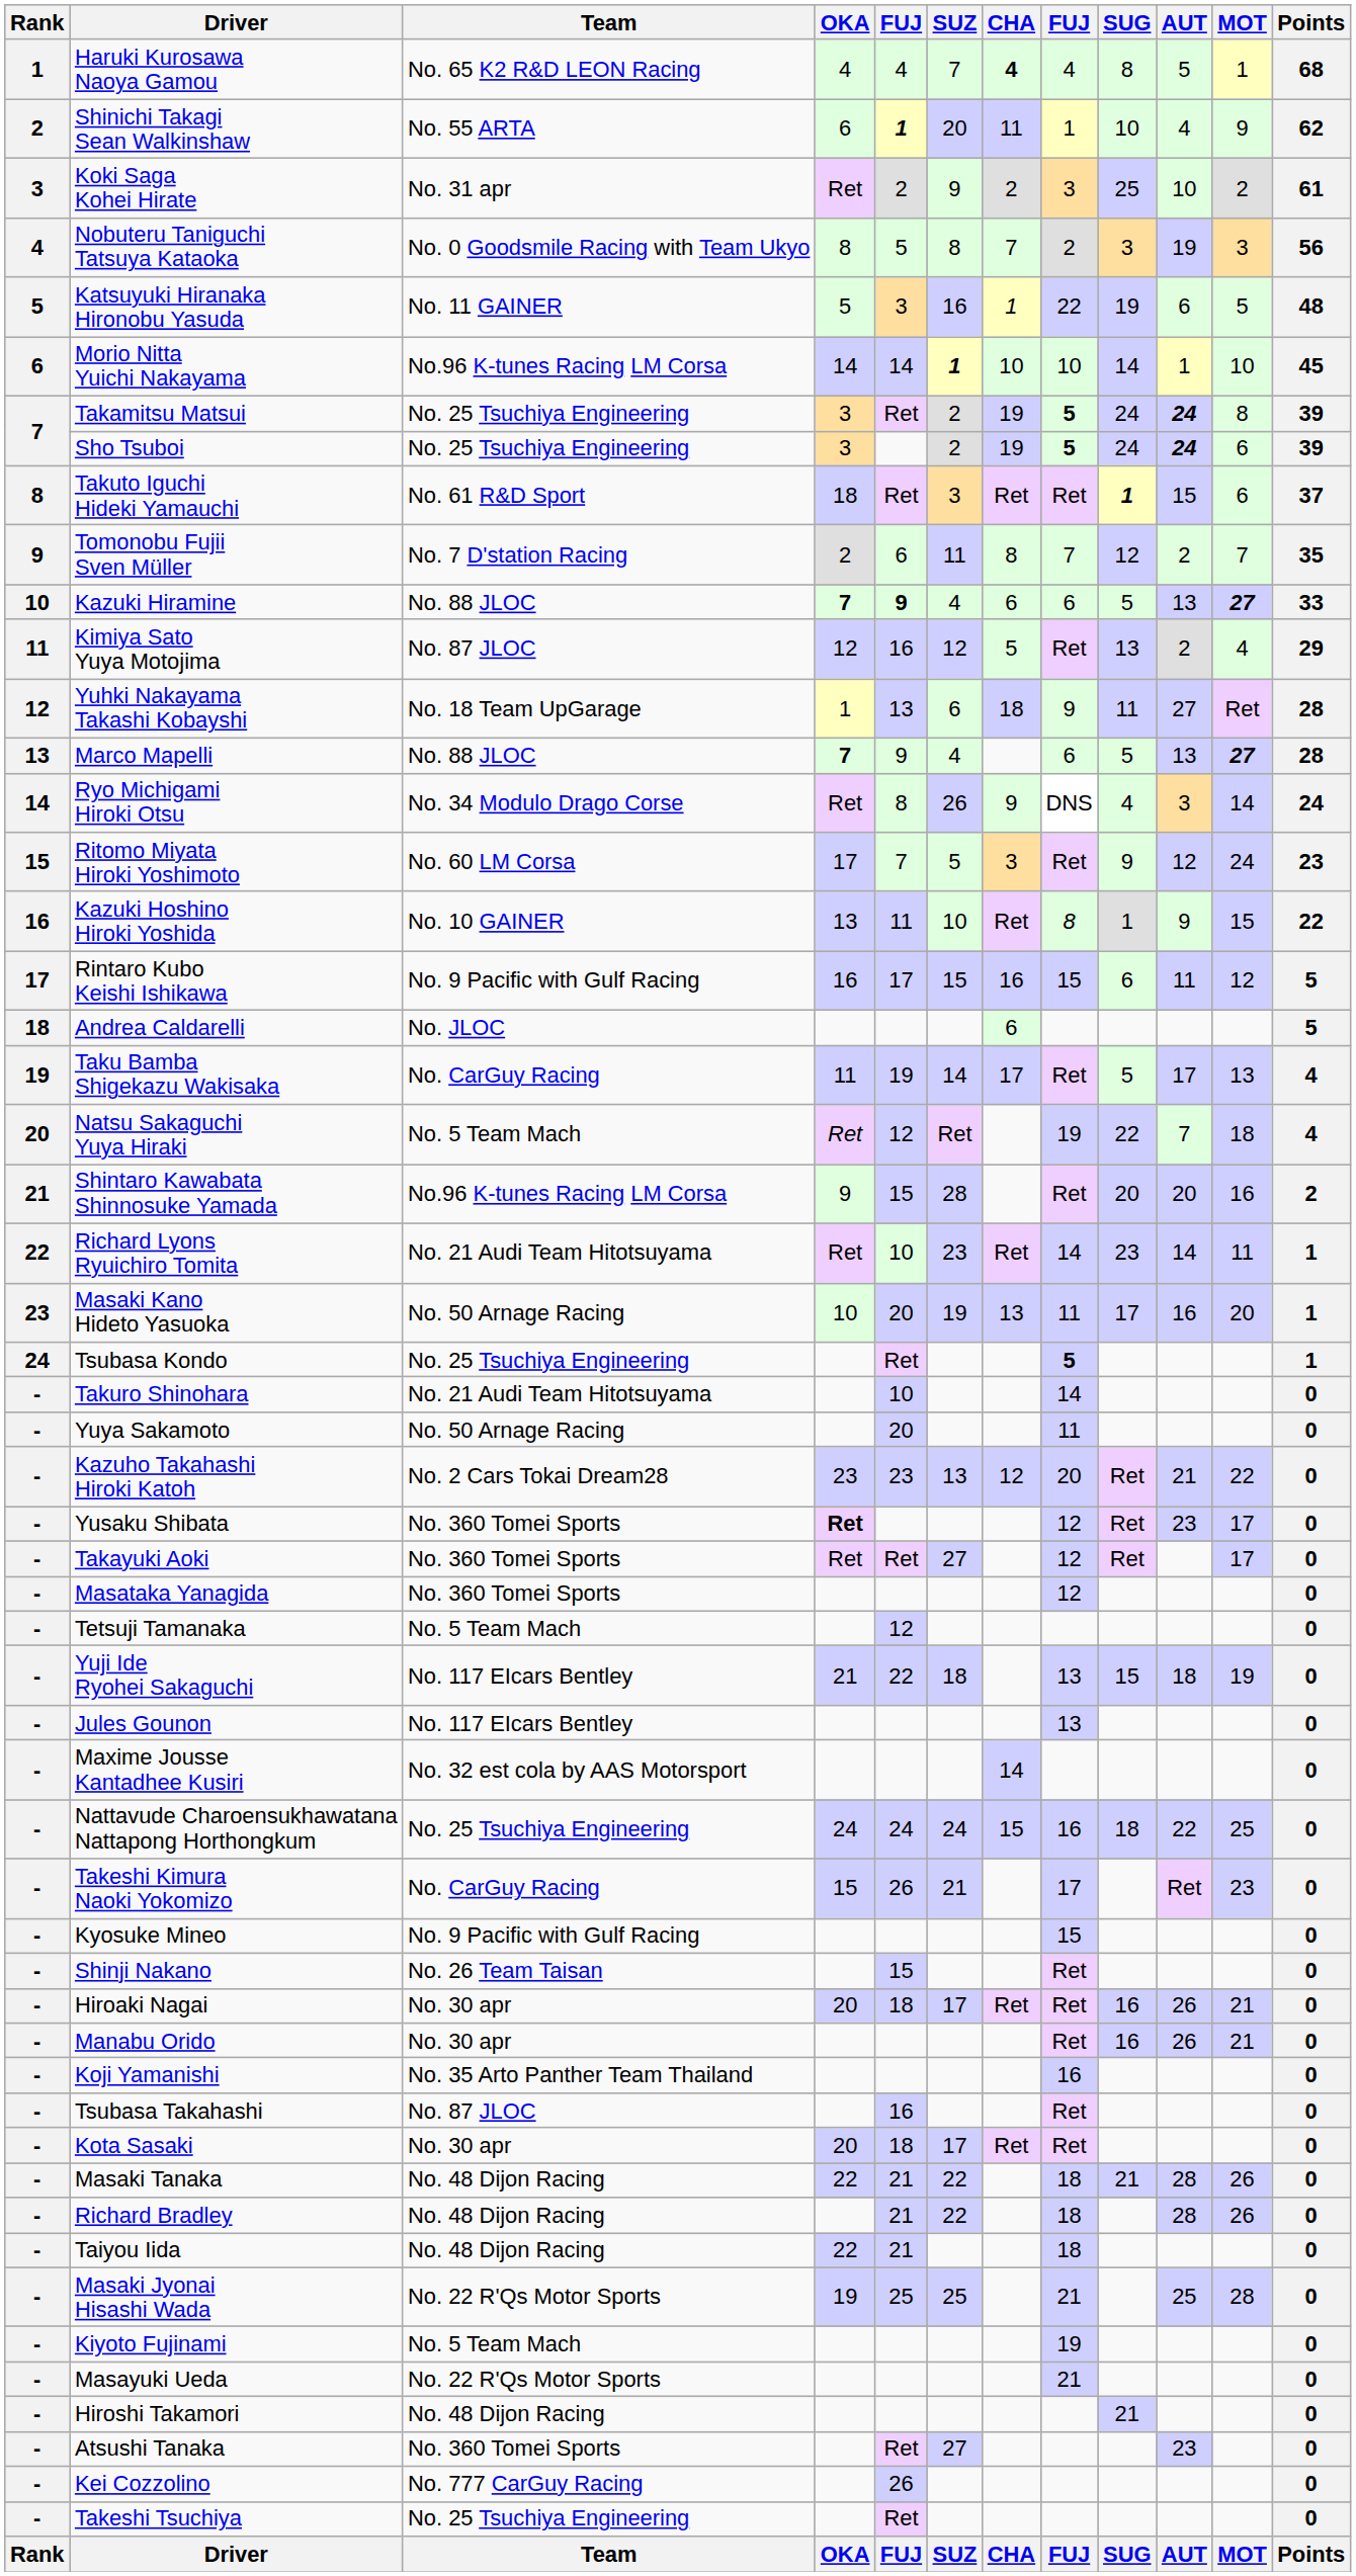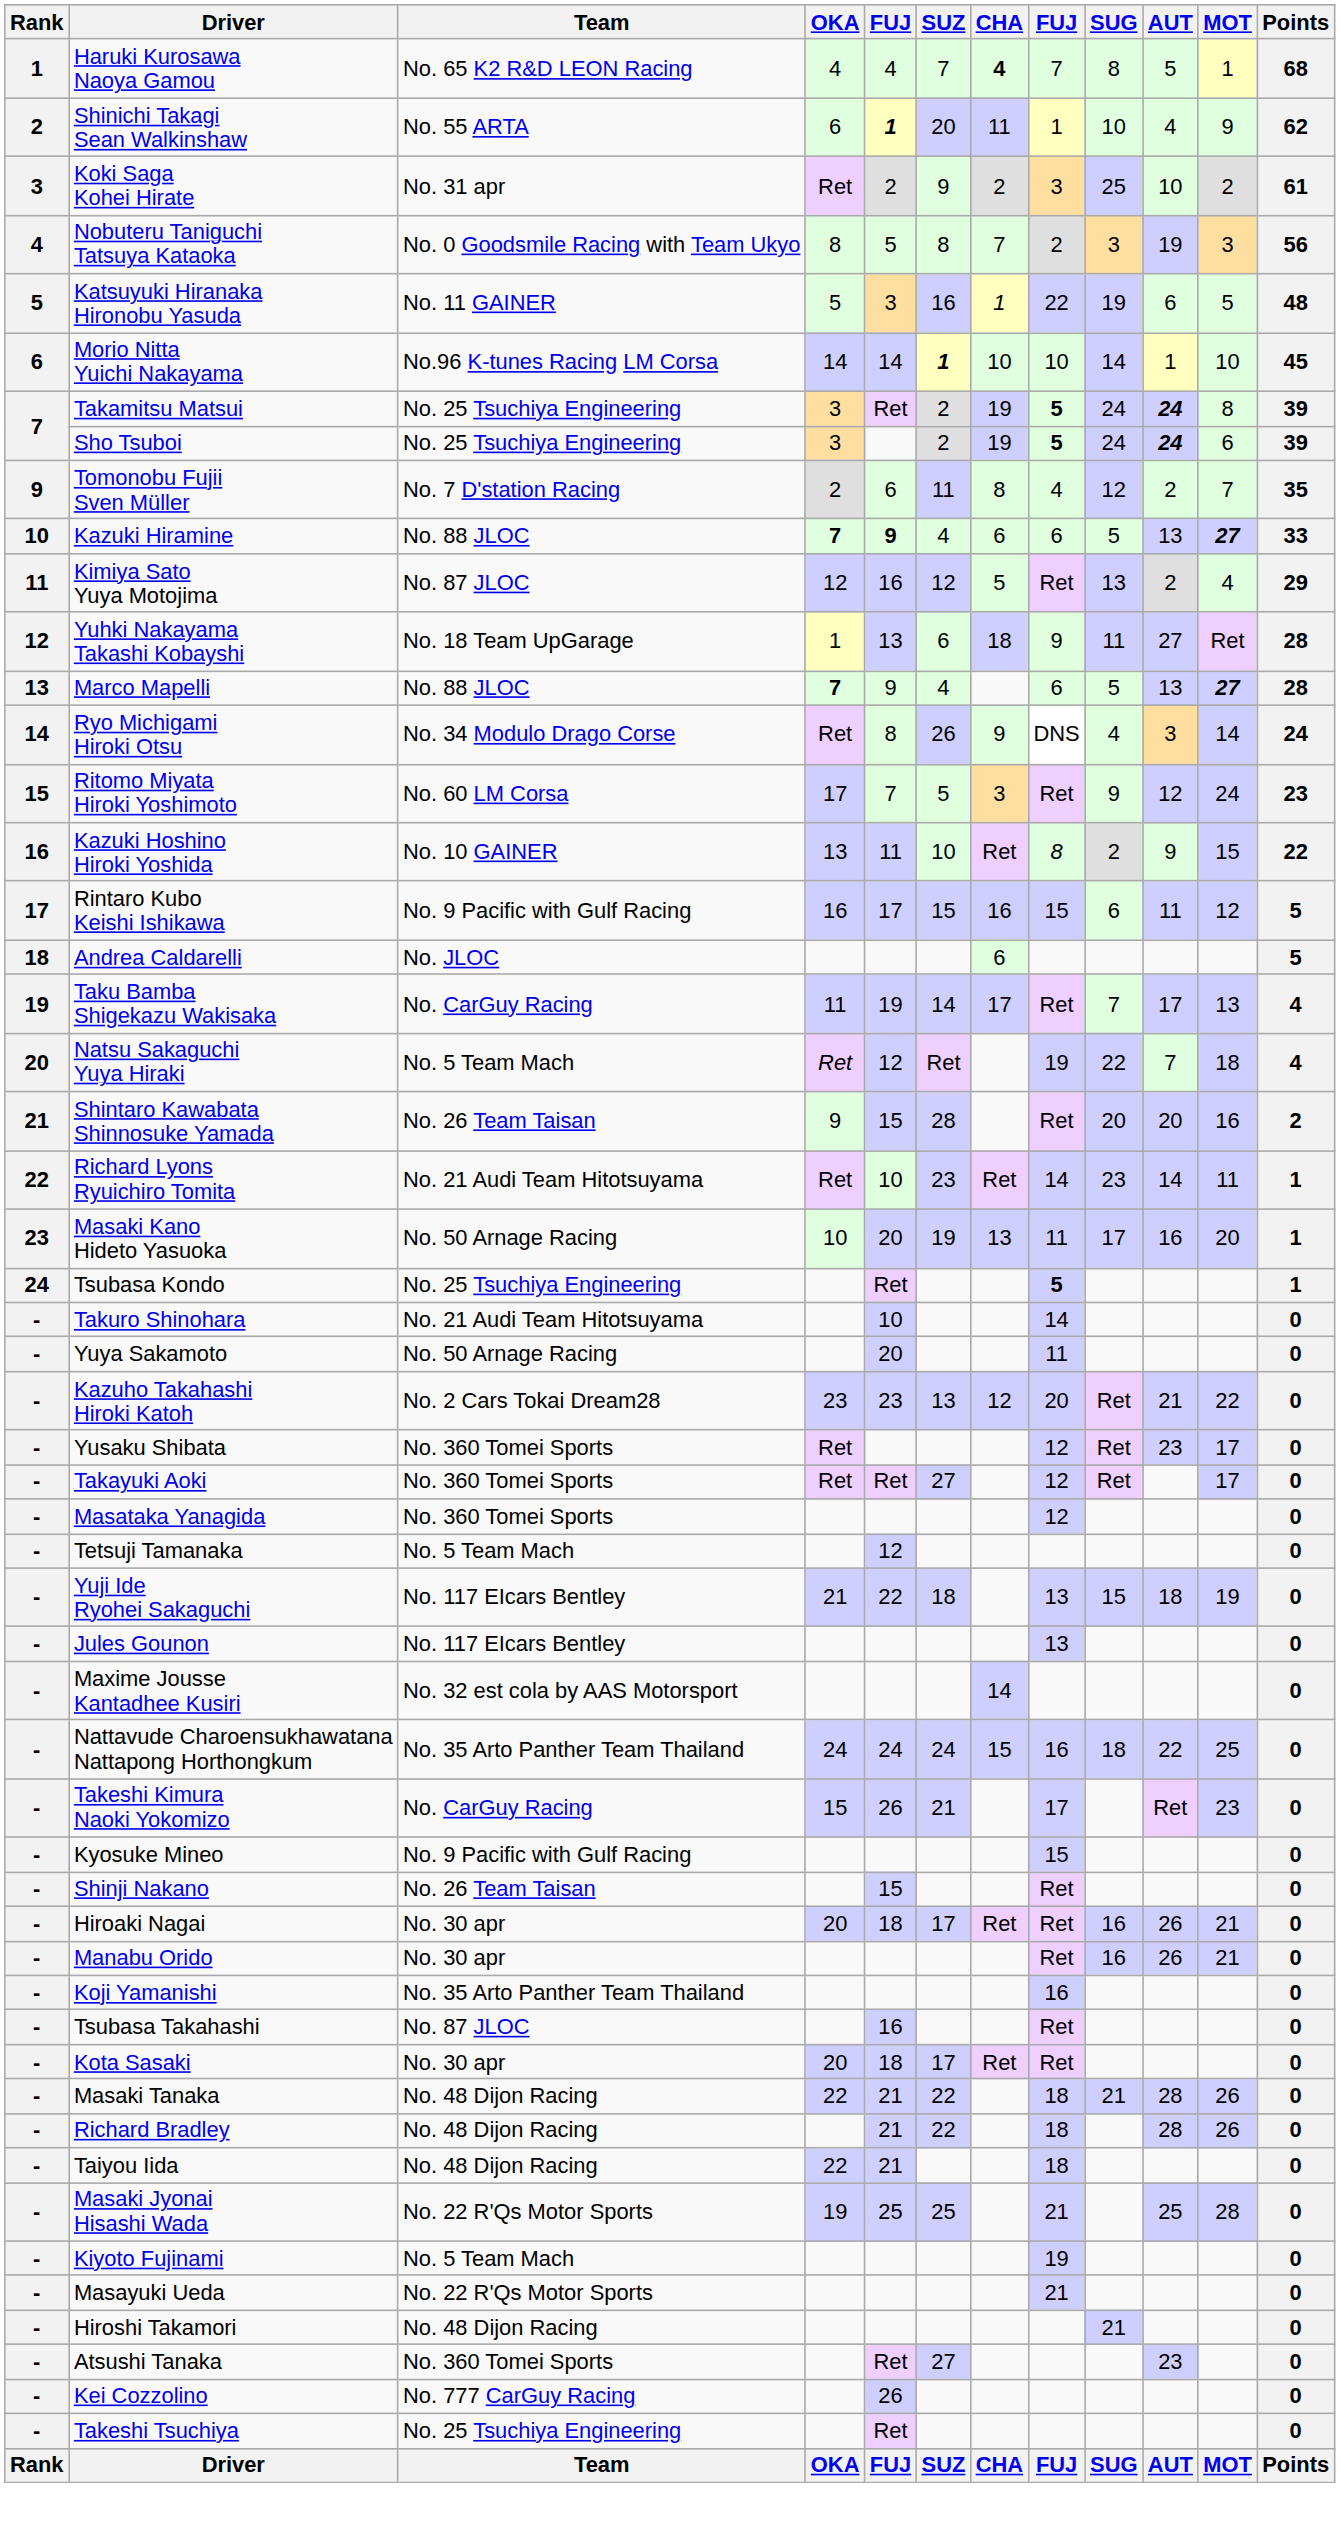Haruki Kurosawa Naoya Gamou | column 8: 4 -> 7
- row: 8 | Takuto Iguchi Hideki Yamauchi | No. 61 R&D Sport | 18 | Ret | 3 | Ret | Ret | 1 | 15 | 6 | 37
Tomonobu Fujii Sven Müller | column 8: 7 -> 4
Kazuki Hoshino Hiroki Yoshida | SUG: 1 -> 2
Taku Bamba Shigekazu Wakisaka | SUG: 5 -> 7
Shintaro Kawabata Shinnosuke Yamada | Team: No.96 K-tunes Racing LM Corsa -> No. 26 Team Taisan
Yusaku Shibata | OKA: bold -> normal
Nattavude Charoensukhawatana Nattapong Horthongkum | Team: No. 25 Tsuchiya Engineering -> No. 35 Arto Panther Team Thailand
